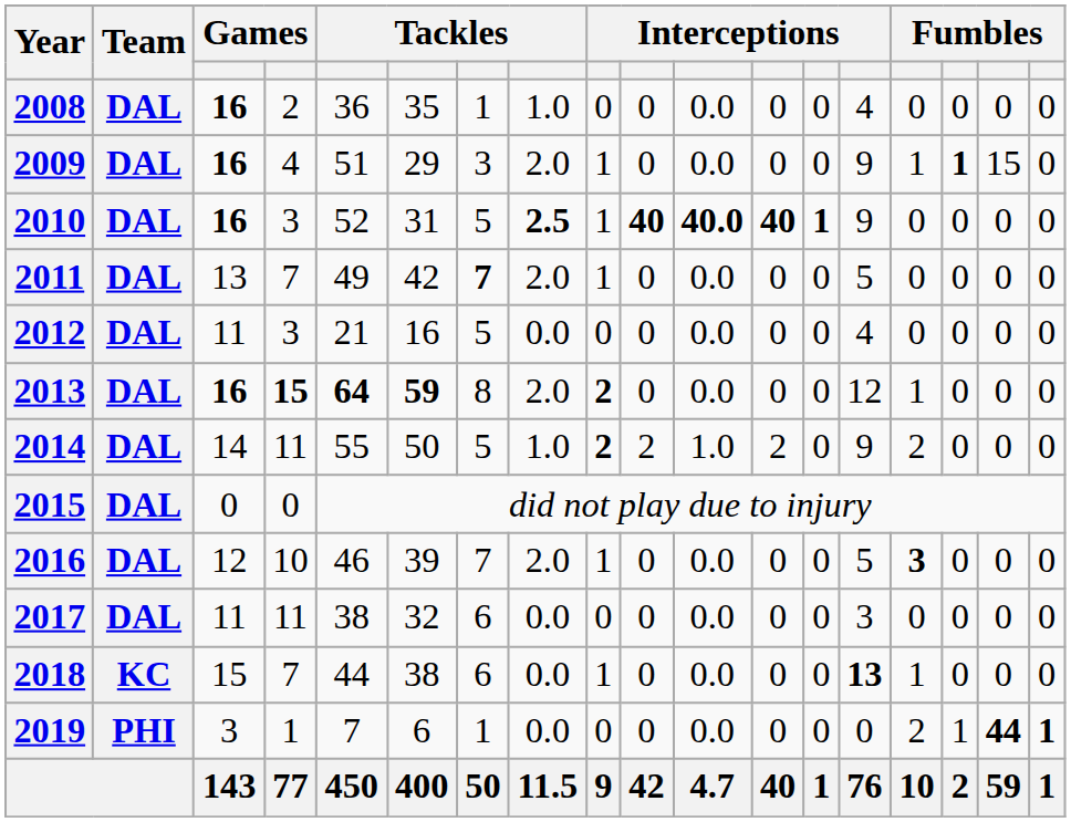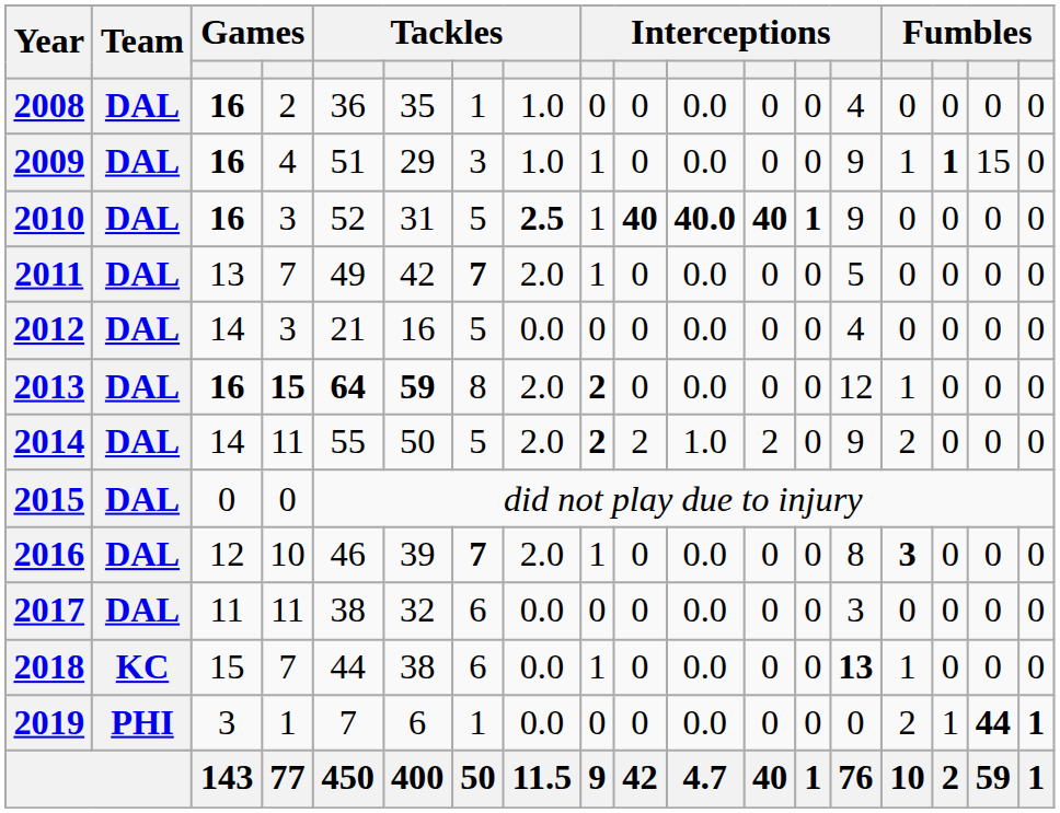2009 | column 8: 2.0 -> 1.0
2012 | column 3: 11 -> 14
2014 | column 8: 1.0 -> 2.0
2016 | column 7: normal -> bold
2016 | column 14: 5 -> 8
